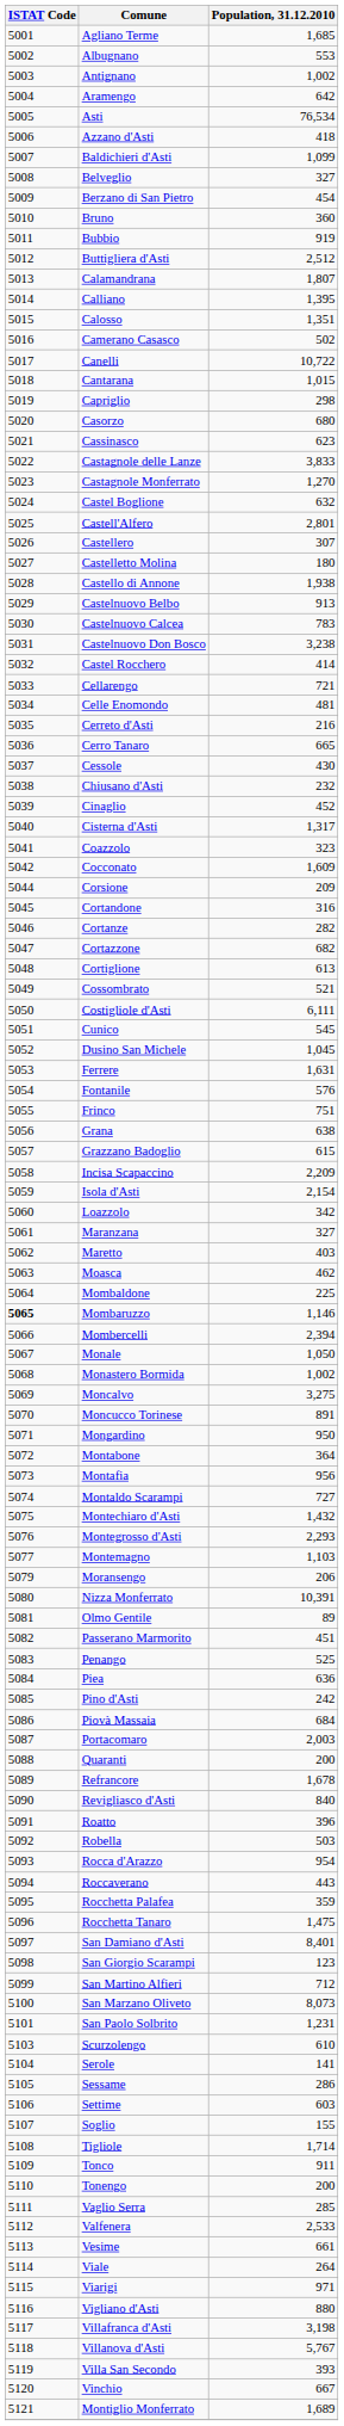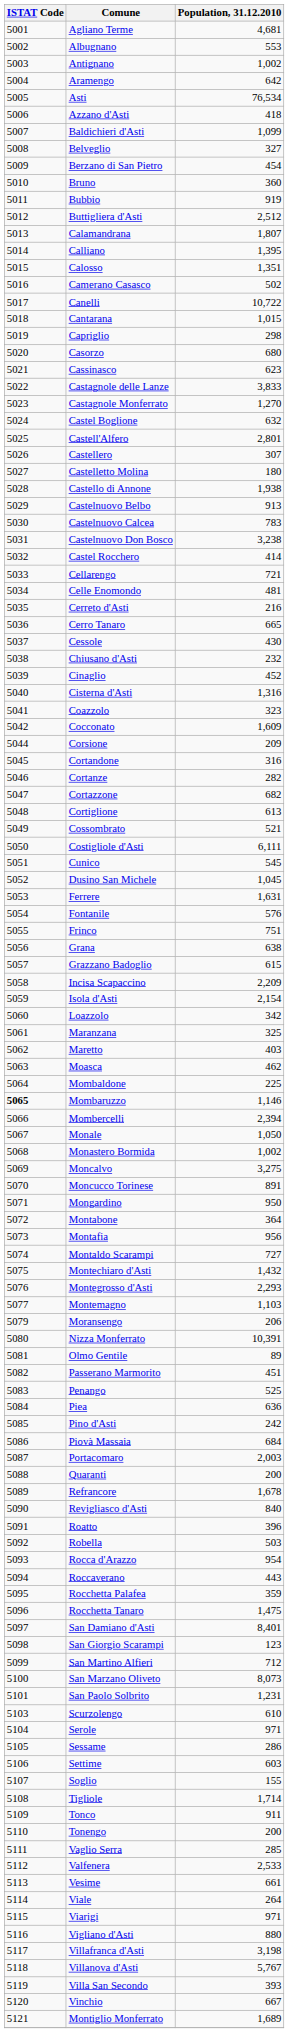Agliano Terme | Population, 31.12.2010: 1,685 -> 4,681
Cisterna d'Asti | Population, 31.12.2010: 1,317 -> 1,316
Maranzana | Population, 31.12.2010: 327 -> 325
Serole | Population, 31.12.2010: 141 -> 971
